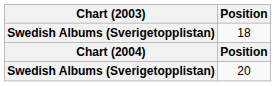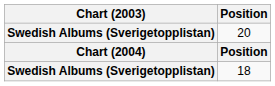rows swapped: 18 <-> 20
